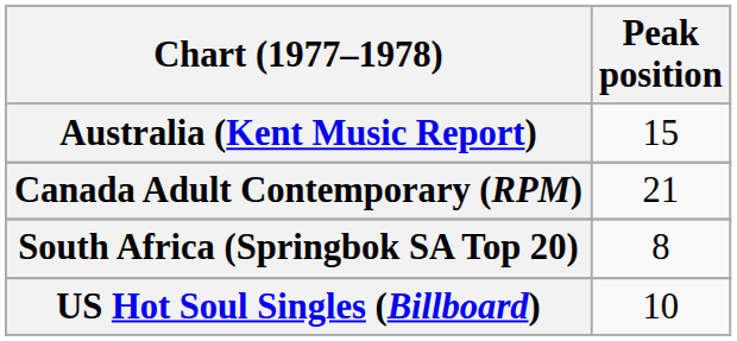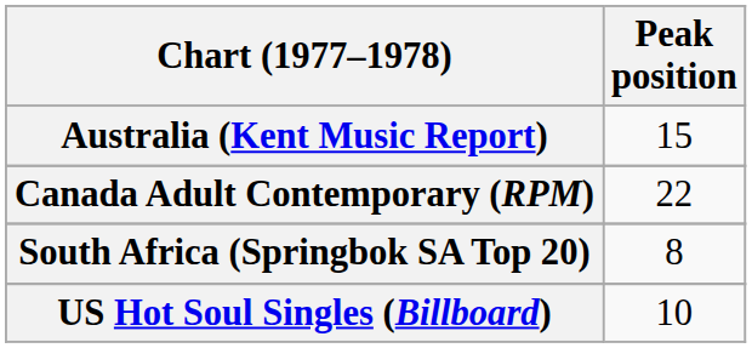Canada Adult Contemporary (RPM) | Peak position: 21 -> 22
